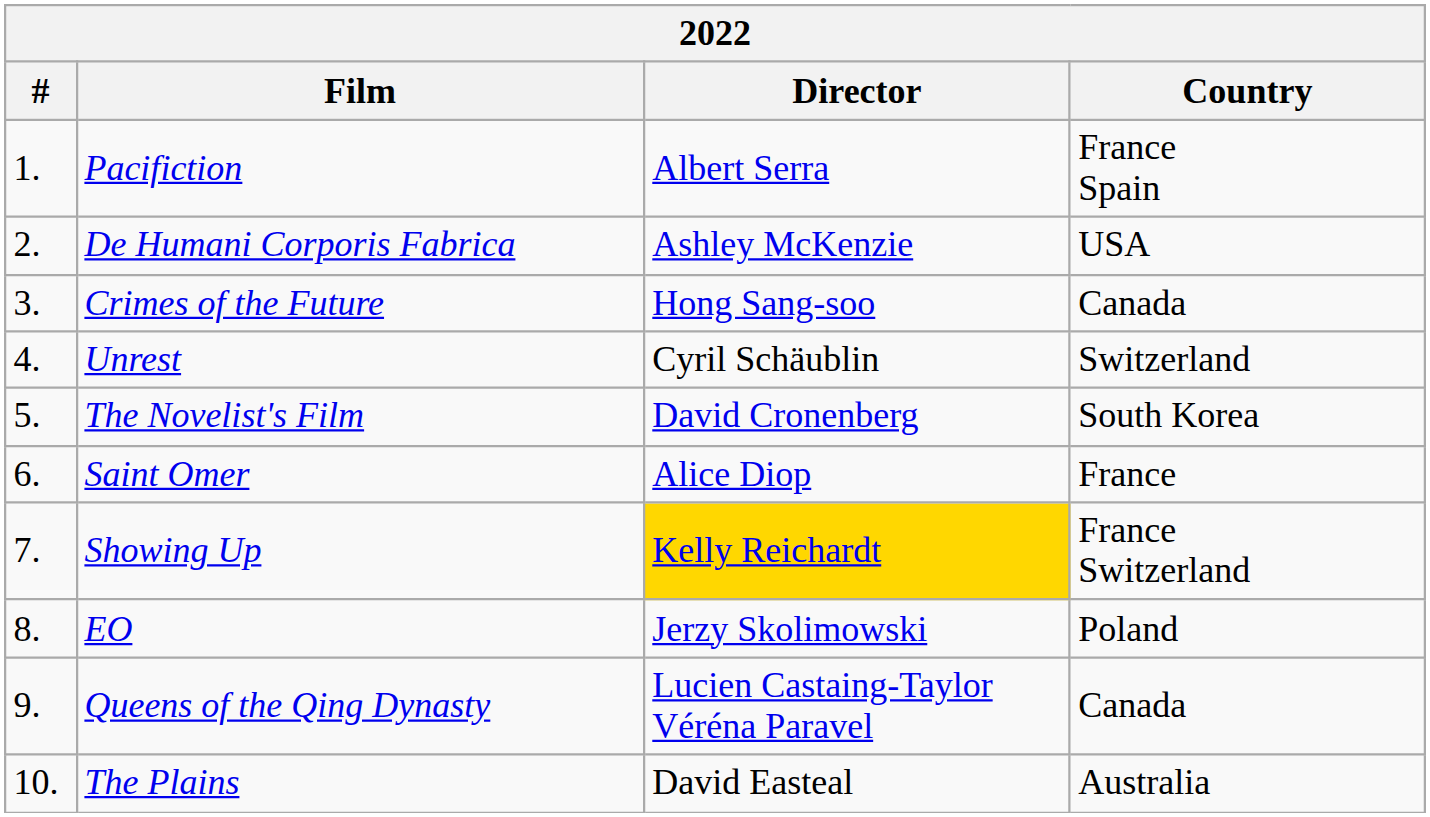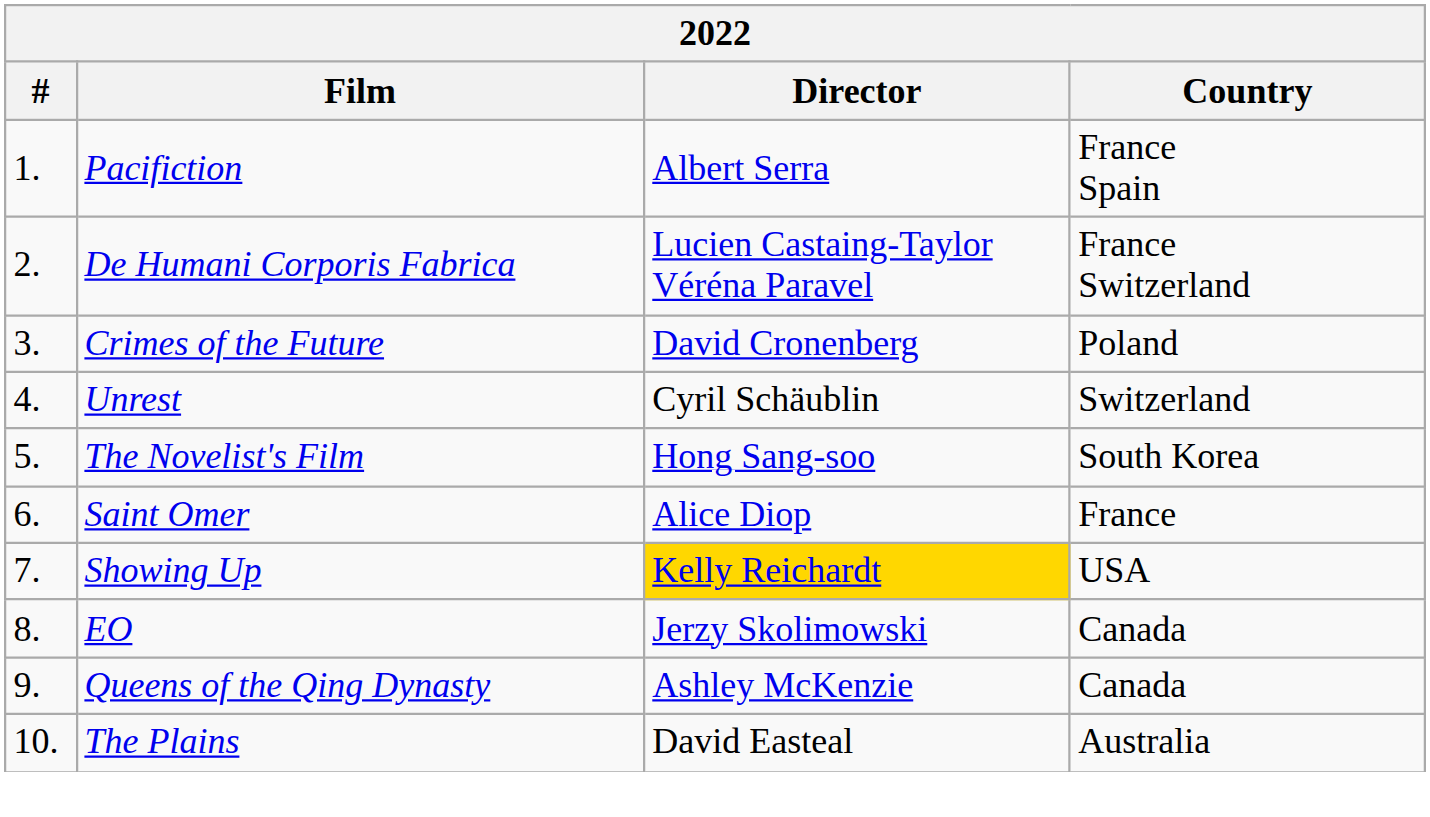De Humani Corporis Fabrica | Director: Ashley McKenzie -> Lucien Castaing-Taylor Véréna Paravel
De Humani Corporis Fabrica | Country: USA -> France Switzerland
Crimes of the Future | Director: Hong Sang-soo -> David Cronenberg
Crimes of the Future | Country: Canada -> Poland
The Novelist's Film | Director: David Cronenberg -> Hong Sang-soo
Showing Up | Country: France Switzerland -> USA
EO | Country: Poland -> Canada
Queens of the Qing Dynasty | Director: Lucien Castaing-Taylor Véréna Paravel -> Ashley McKenzie
